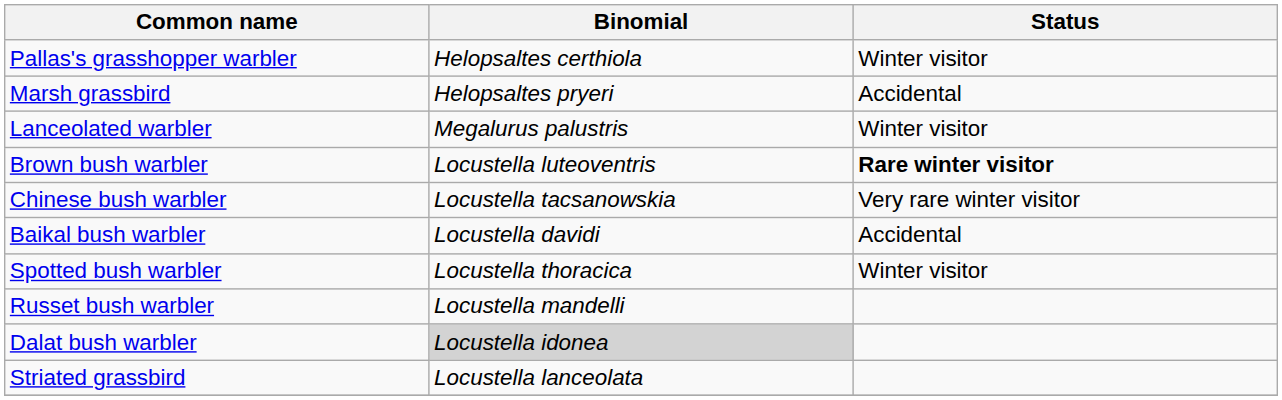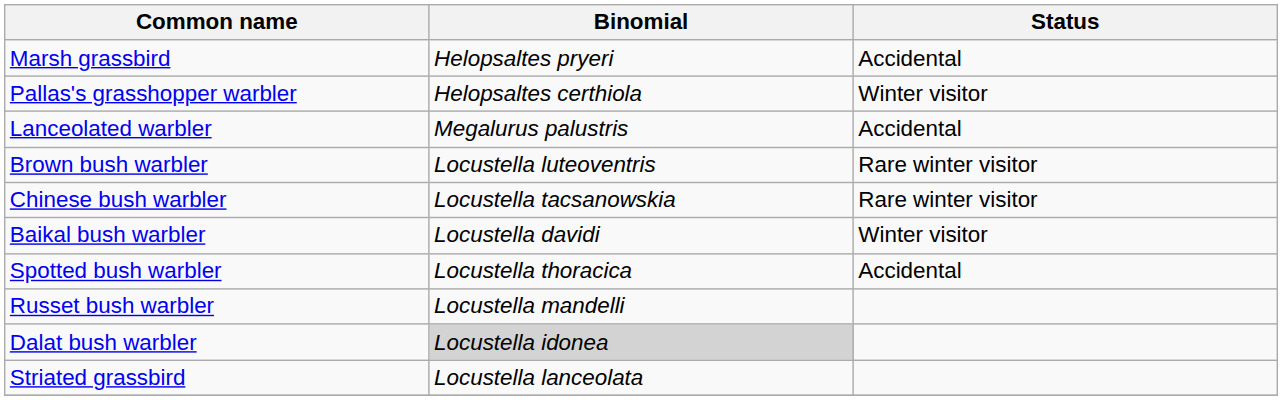rows swapped: Marsh grassbird <-> Pallas's grasshopper warbler
Lanceolated warbler | Status: Winter visitor -> Accidental
Brown bush warbler | Status: bold -> normal
Chinese bush warbler | Status: Very rare winter visitor -> Rare winter visitor
Baikal bush warbler | Status: Accidental -> Winter visitor
Spotted bush warbler | Status: Winter visitor -> Accidental
